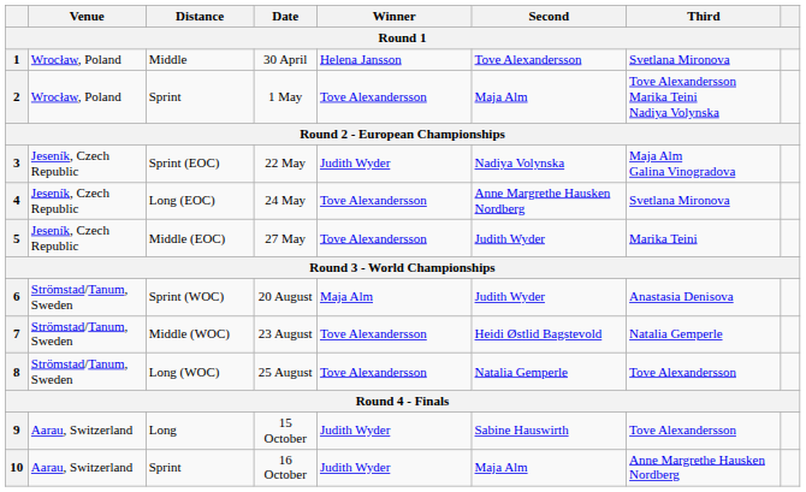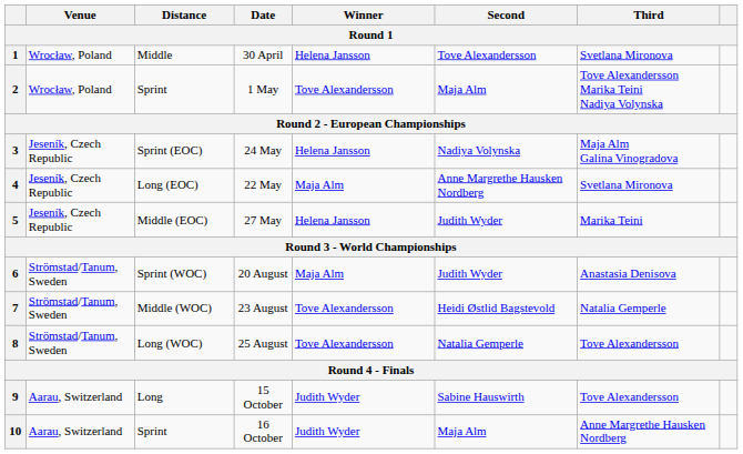3 | Date: 22 May -> 24 May
3 | Winner: Judith Wyder -> Helena Jansson
4 | Date: 24 May -> 22 May
4 | Winner: Tove Alexandersson -> Maja Alm
5 | Winner: Tove Alexandersson -> Helena Jansson
